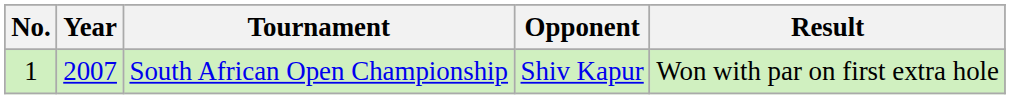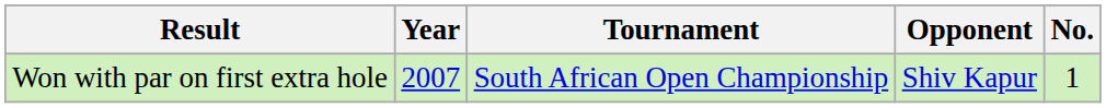columns swapped: No. <-> Result
